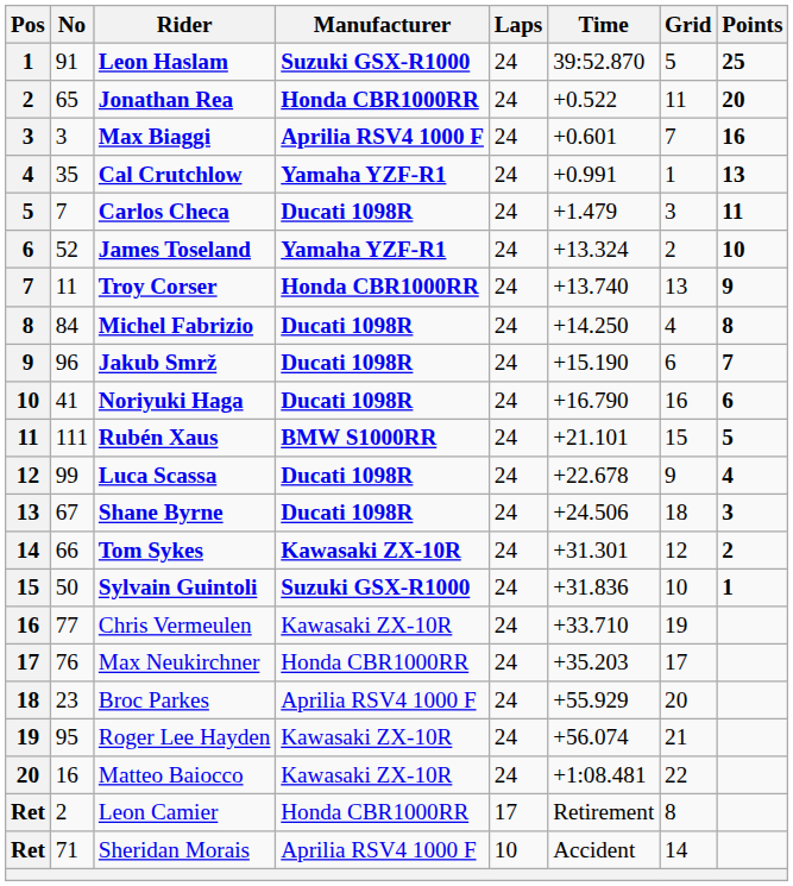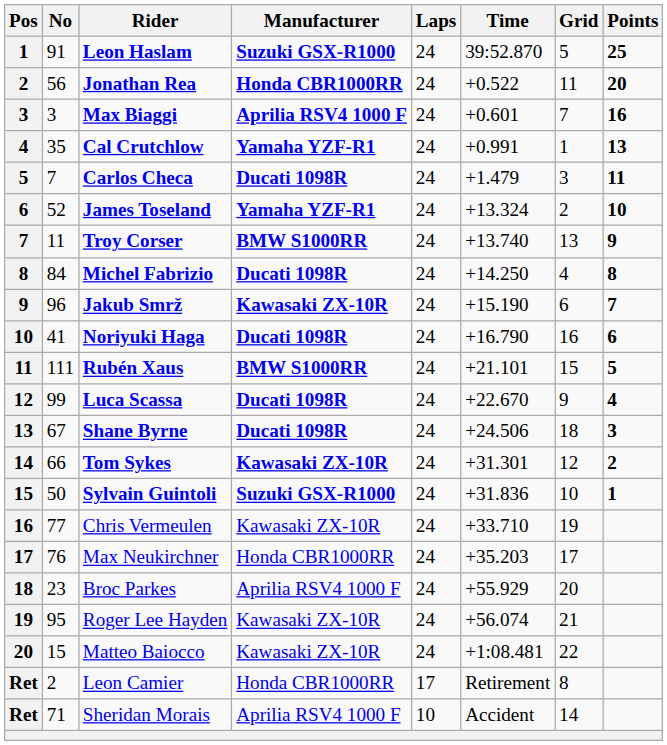Jonathan Rea | No: 65 -> 56
Troy Corser | Manufacturer: Honda CBR1000RR -> BMW S1000RR
Jakub Smrž | Manufacturer: Ducati 1098R -> Kawasaki ZX-10R
Luca Scassa | Time: +22.678 -> +22.670
Matteo Baiocco | No: 16 -> 15
